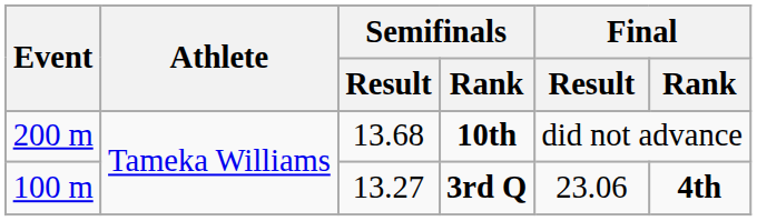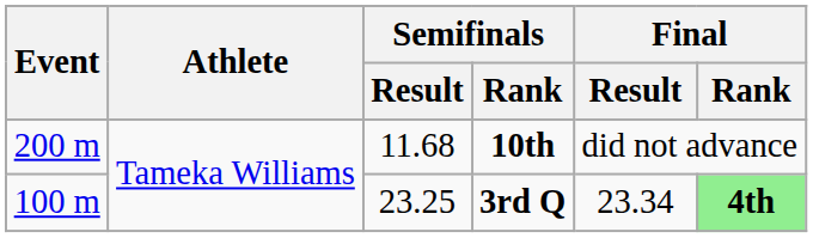10th | Semifinals / Result: 13.68 -> 11.68
3rd Q | Semifinals / Result: 13.27 -> 23.25
3rd Q | Final / Result: 23.06 -> 23.34
3rd Q | Final / Rank: no background -> lightgreen background
